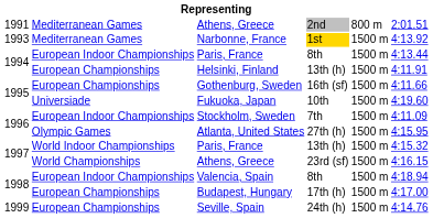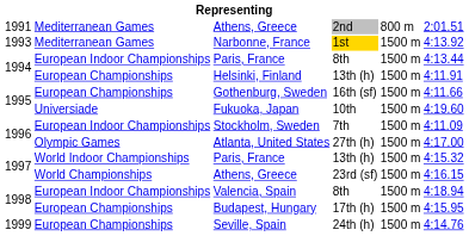Atlanta, United States | column 6: 4:15.95 -> 4:17.00
Budapest, Hungary | column 6: 4:17.00 -> 4:15.95
